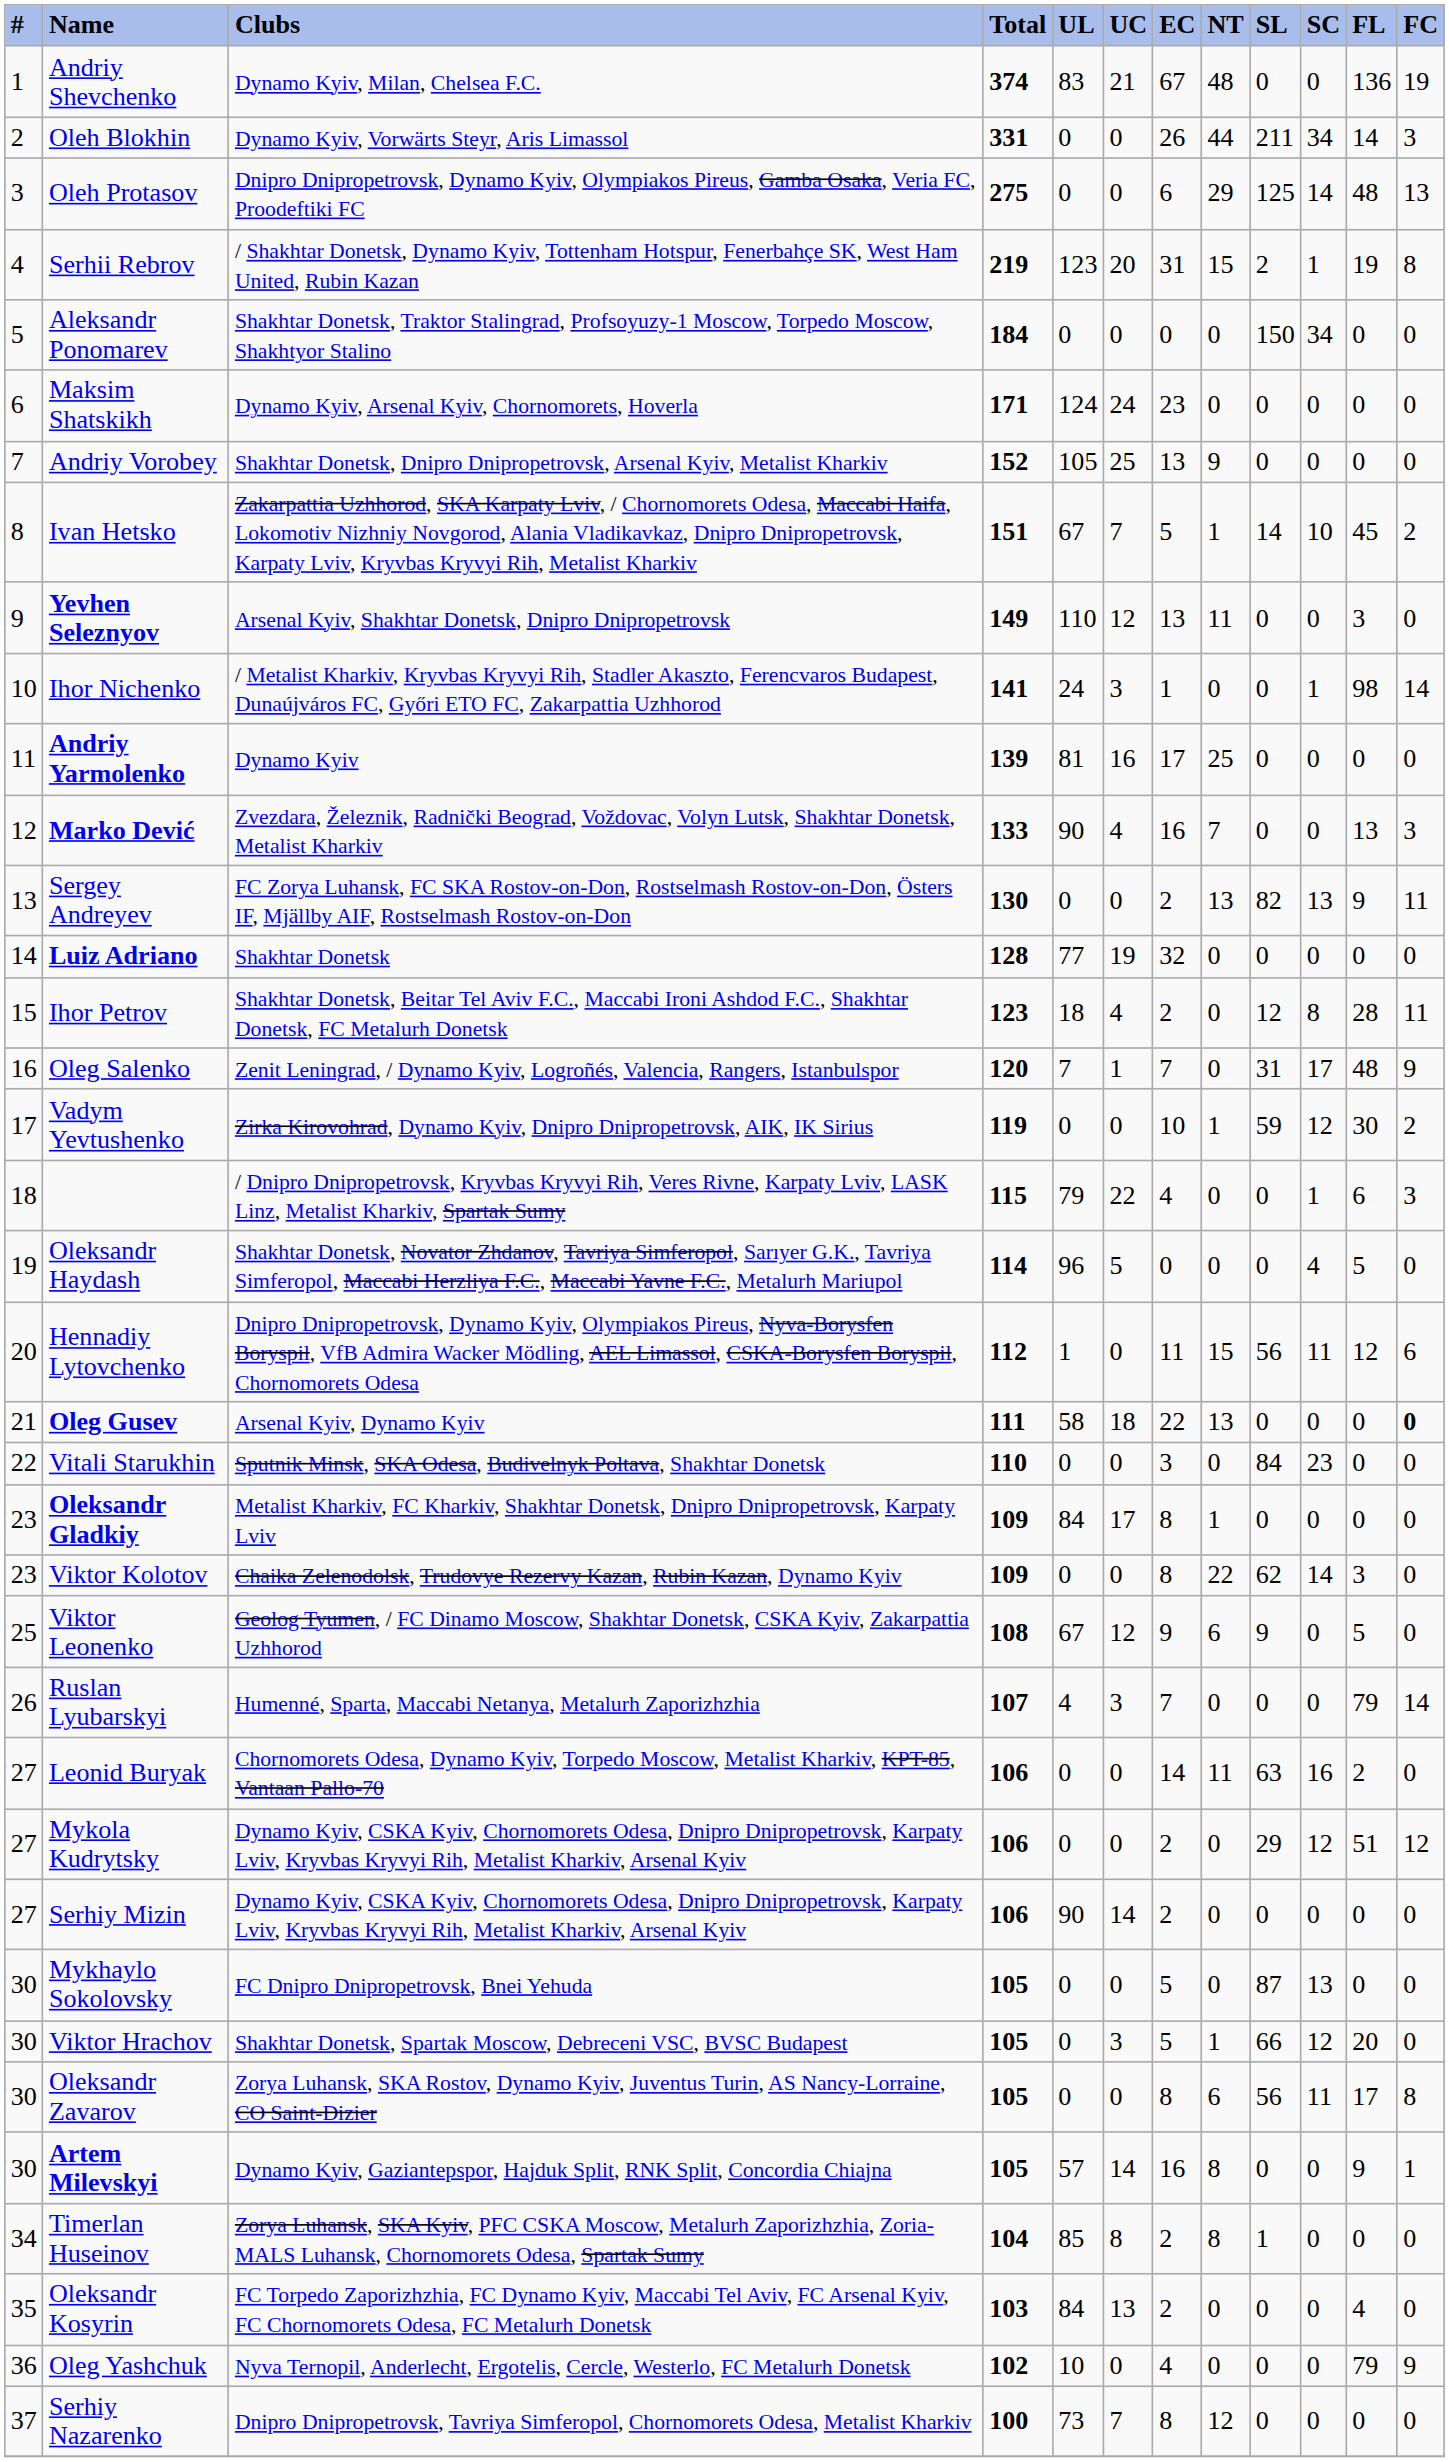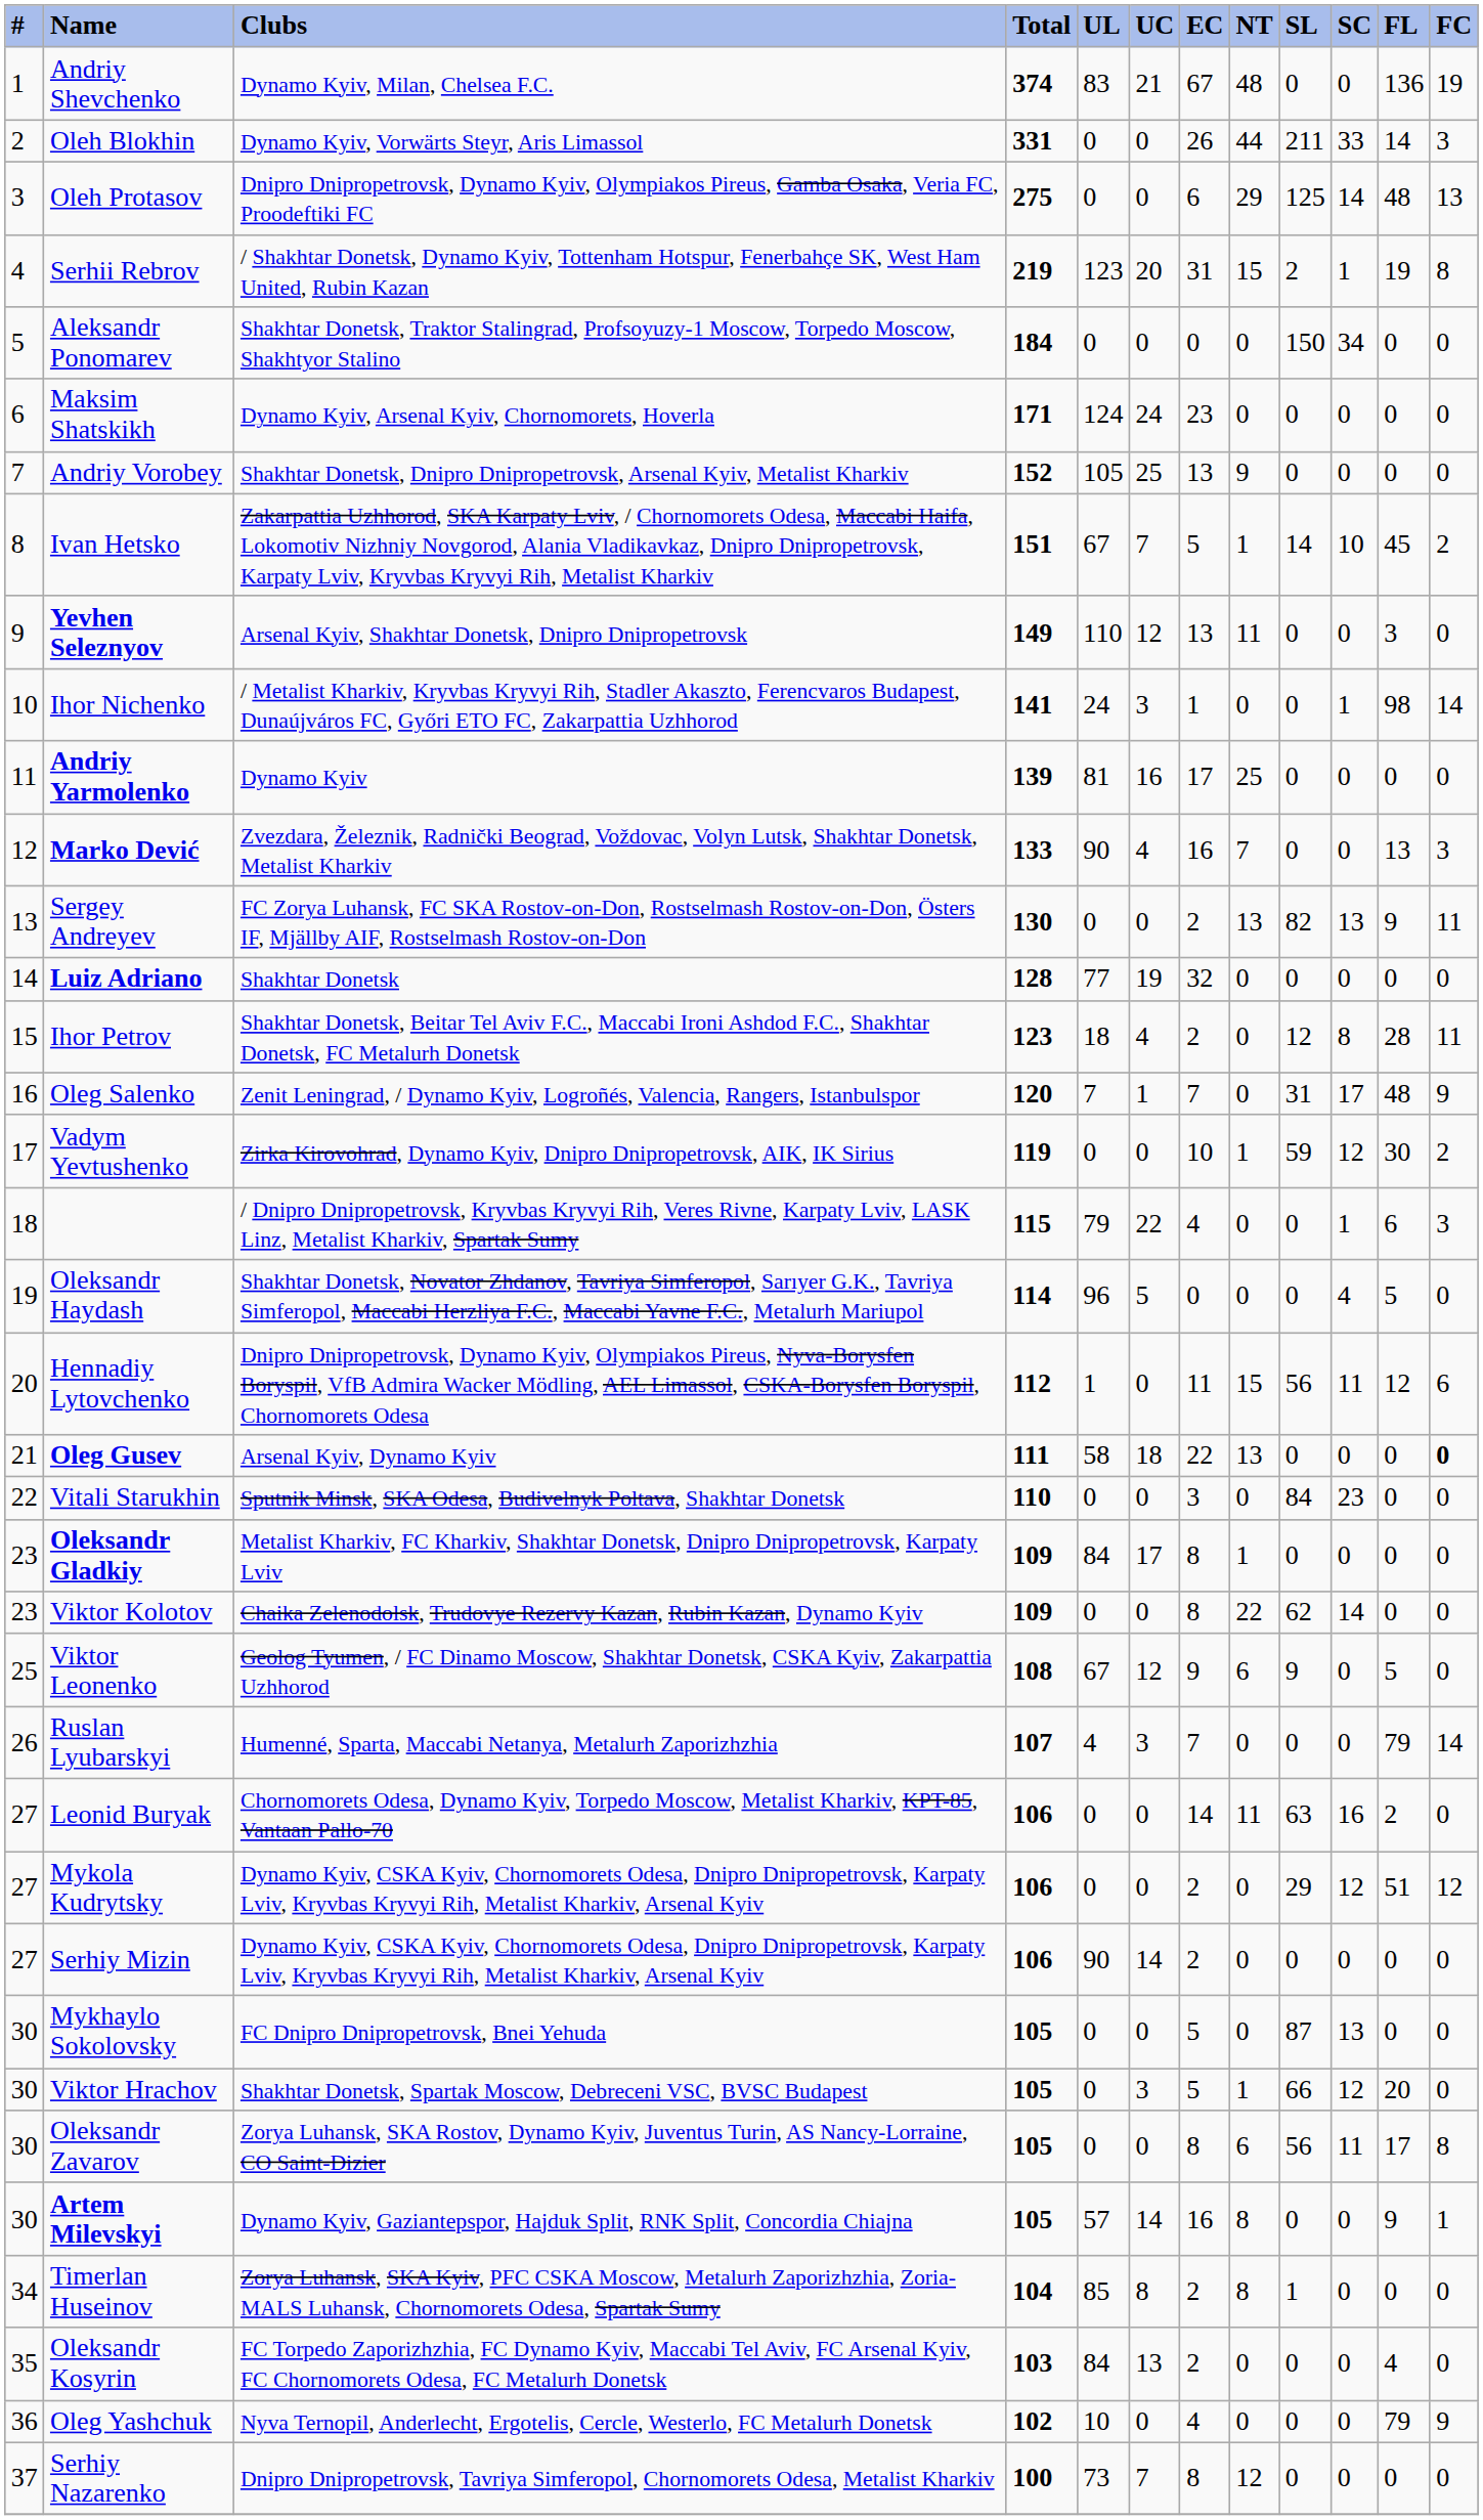Oleh Blokhin | SC: 34 -> 33
Viktor Kolotov | FL: 3 -> 0
